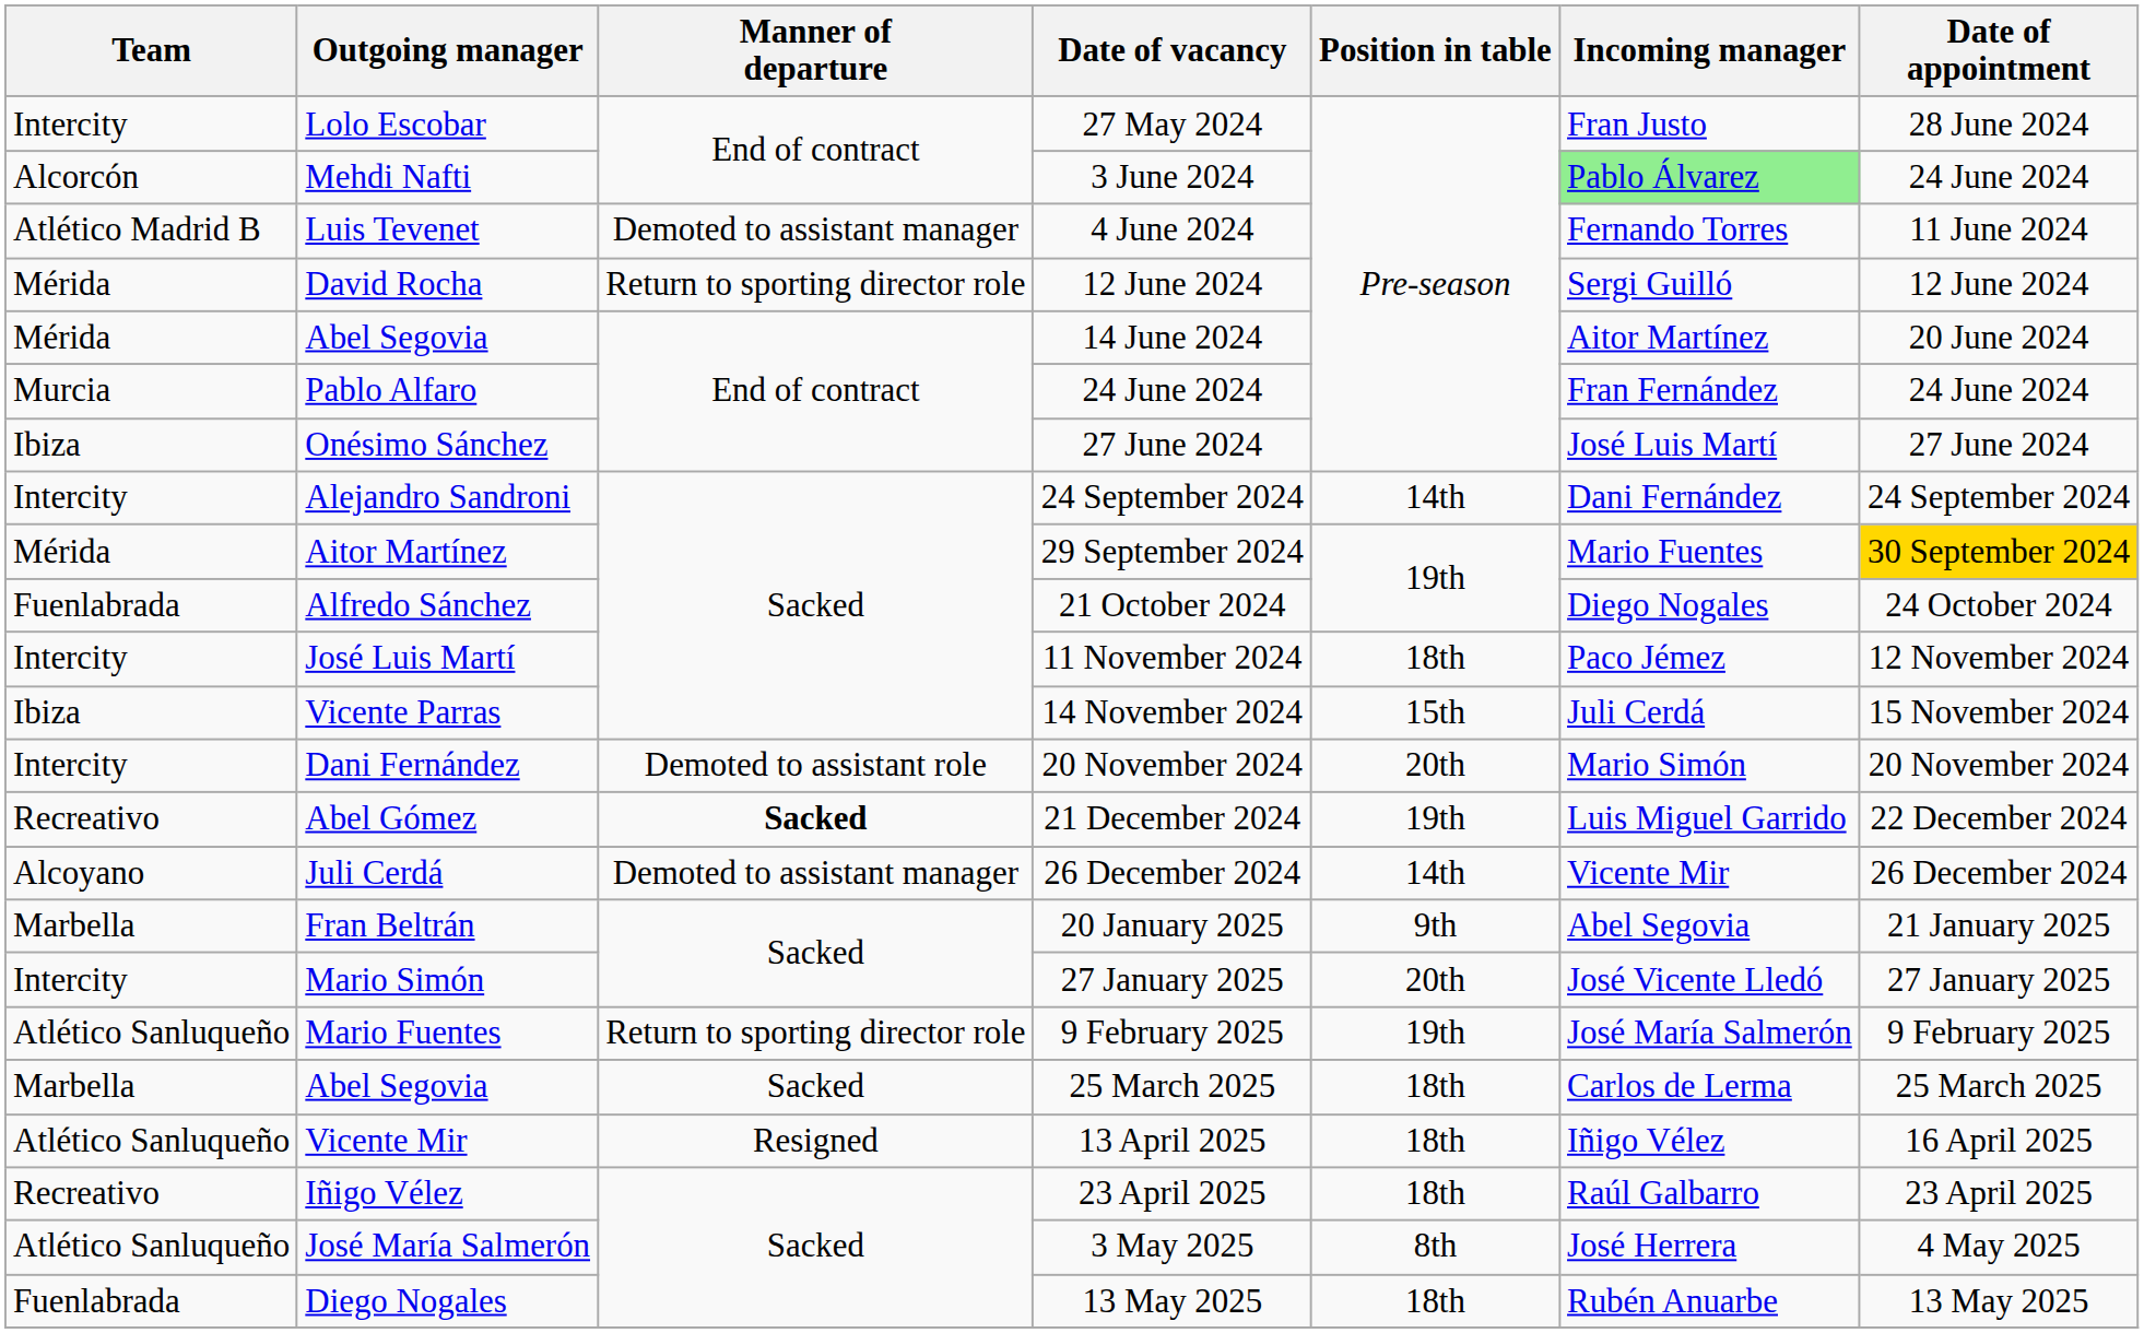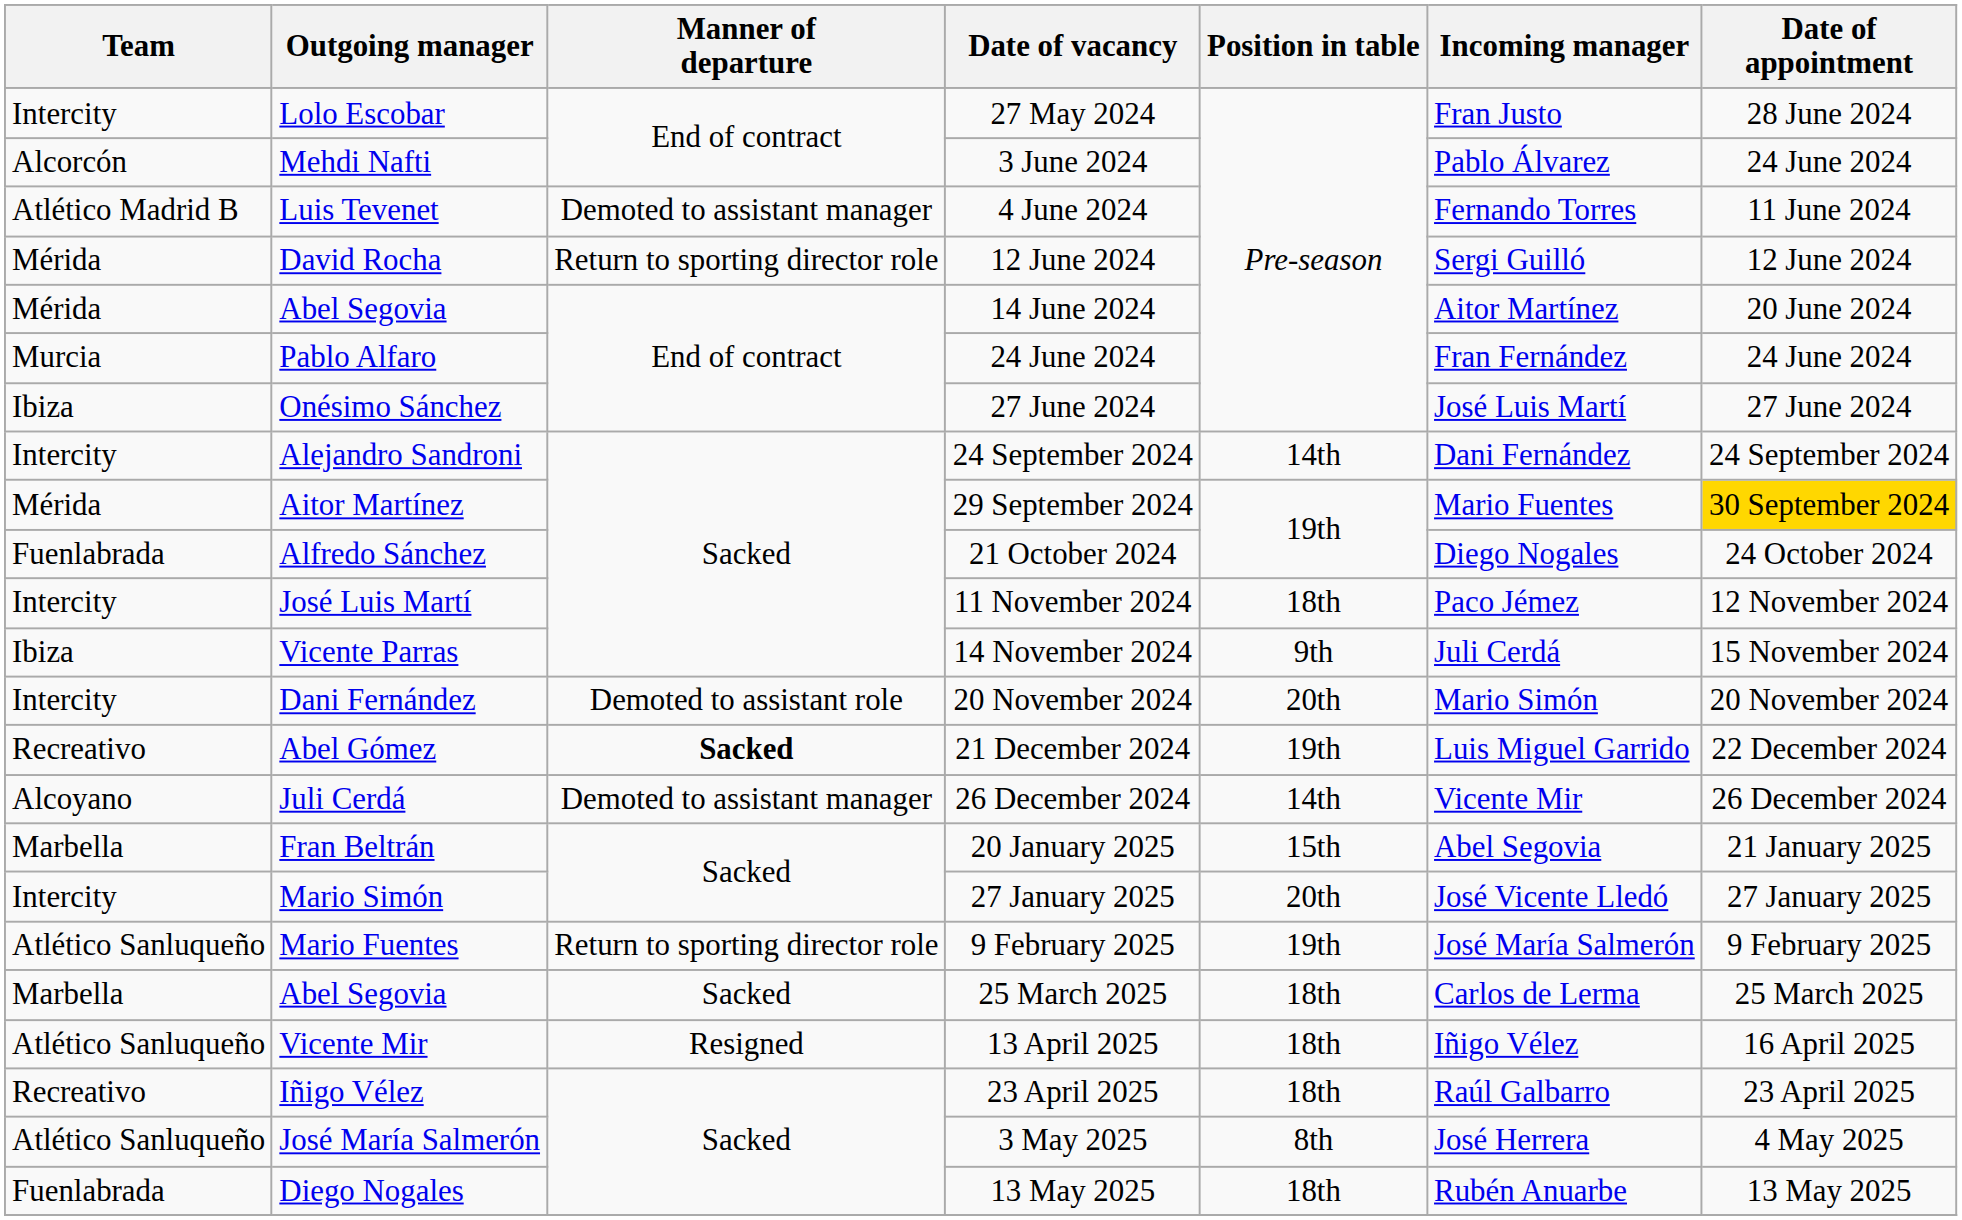3 June 2024 | Incoming manager: lightgreen background -> no background
14 November 2024 | Position in table: 15th -> 9th
20 January 2025 | Position in table: 9th -> 15th
